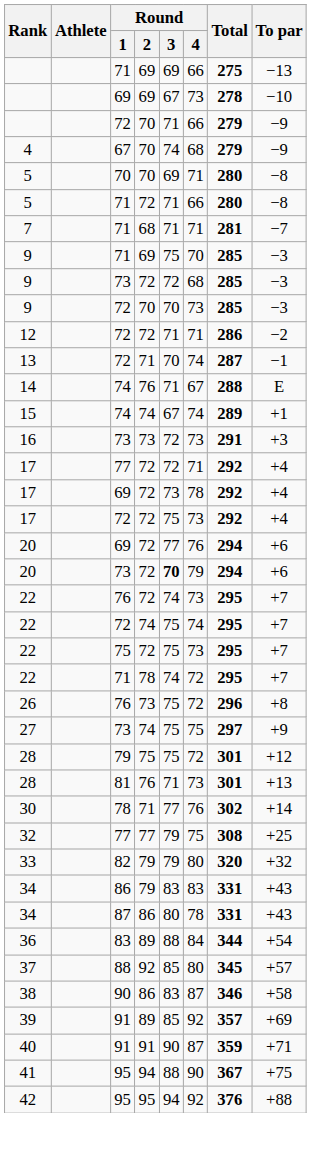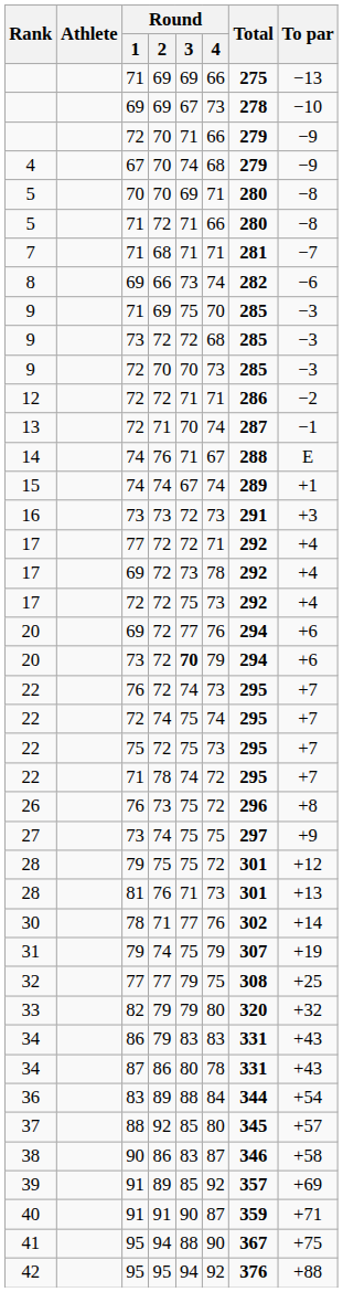+ row: 8 | 69 | 66 | 73 | 74 | 282 | −6
+ row: 31 | 79 | 74 | 75 | 79 | 307 | +19
